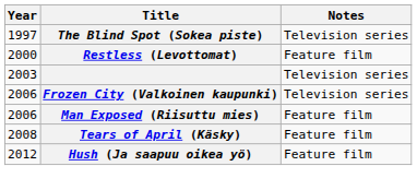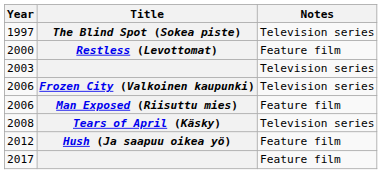2008 | Notes: Feature film -> Television series
+ row: 2017 | Feature film
